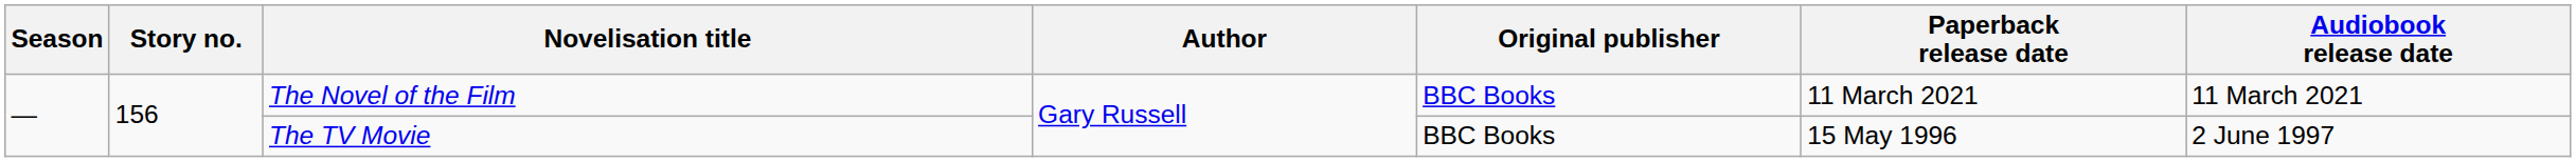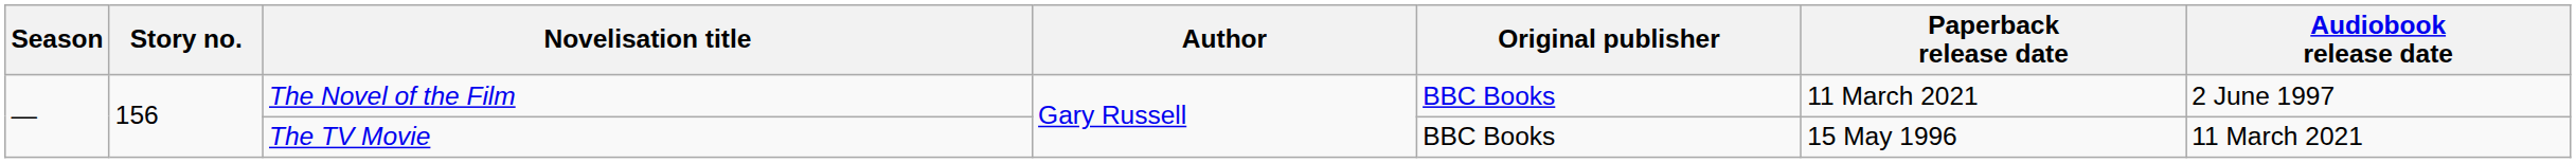The Novel of the Film | Audiobook release date: 11 March 2021 -> 2 June 1997
The TV Movie | Audiobook release date: 2 June 1997 -> 11 March 2021
